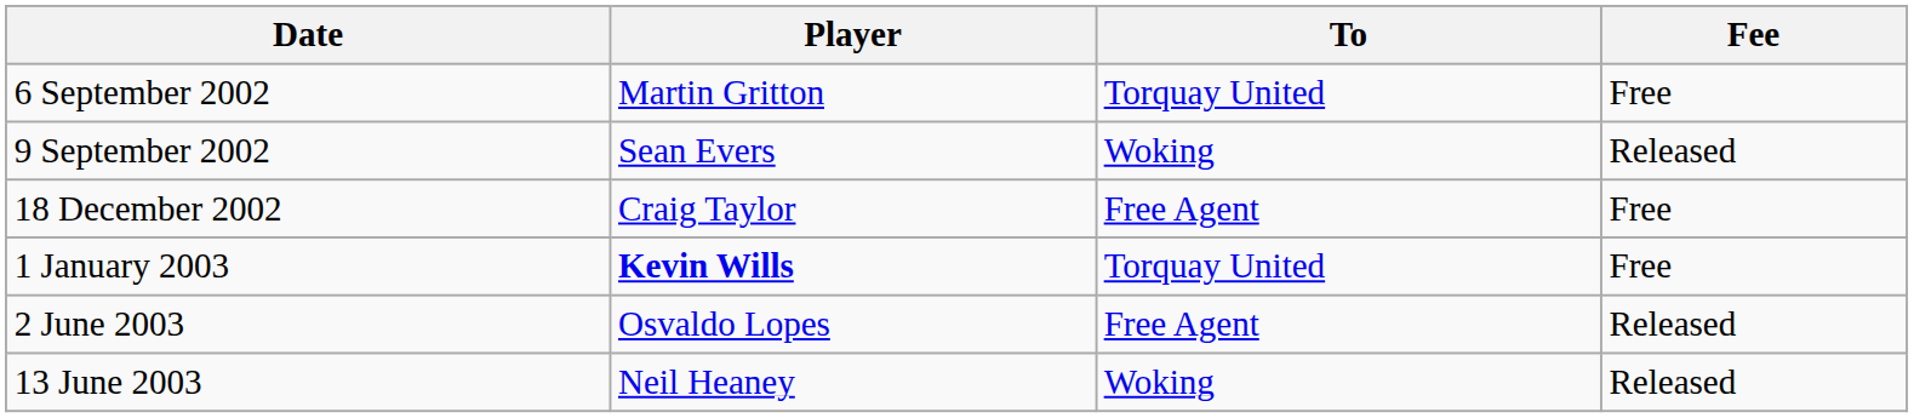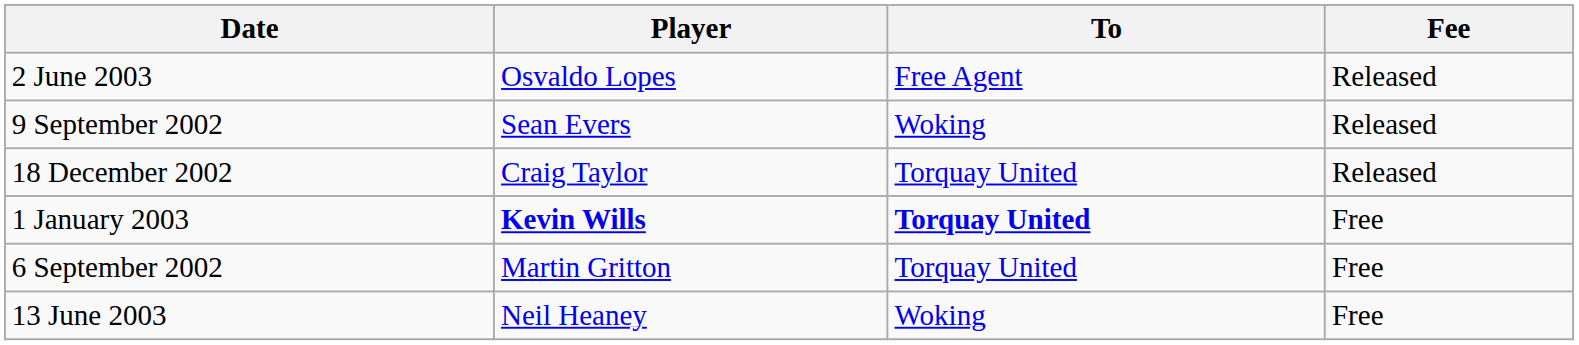rows swapped: 6 September 2002 <-> 2 June 2003
18 December 2002 | To: Free Agent -> Torquay United
18 December 2002 | Fee: Free -> Released
1 January 2003 | To: normal -> bold
13 June 2003 | Fee: Released -> Free
